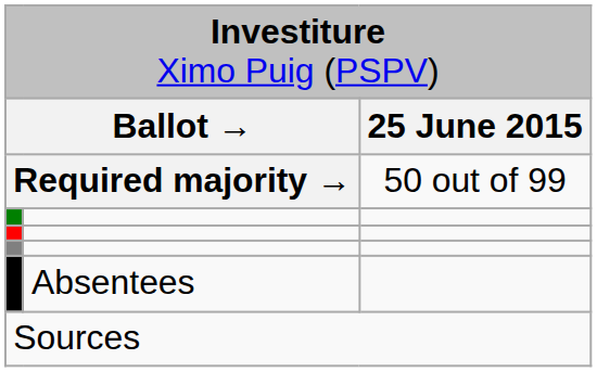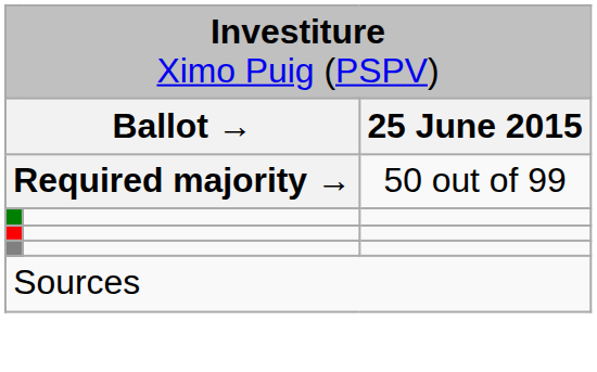- row: Absentees
